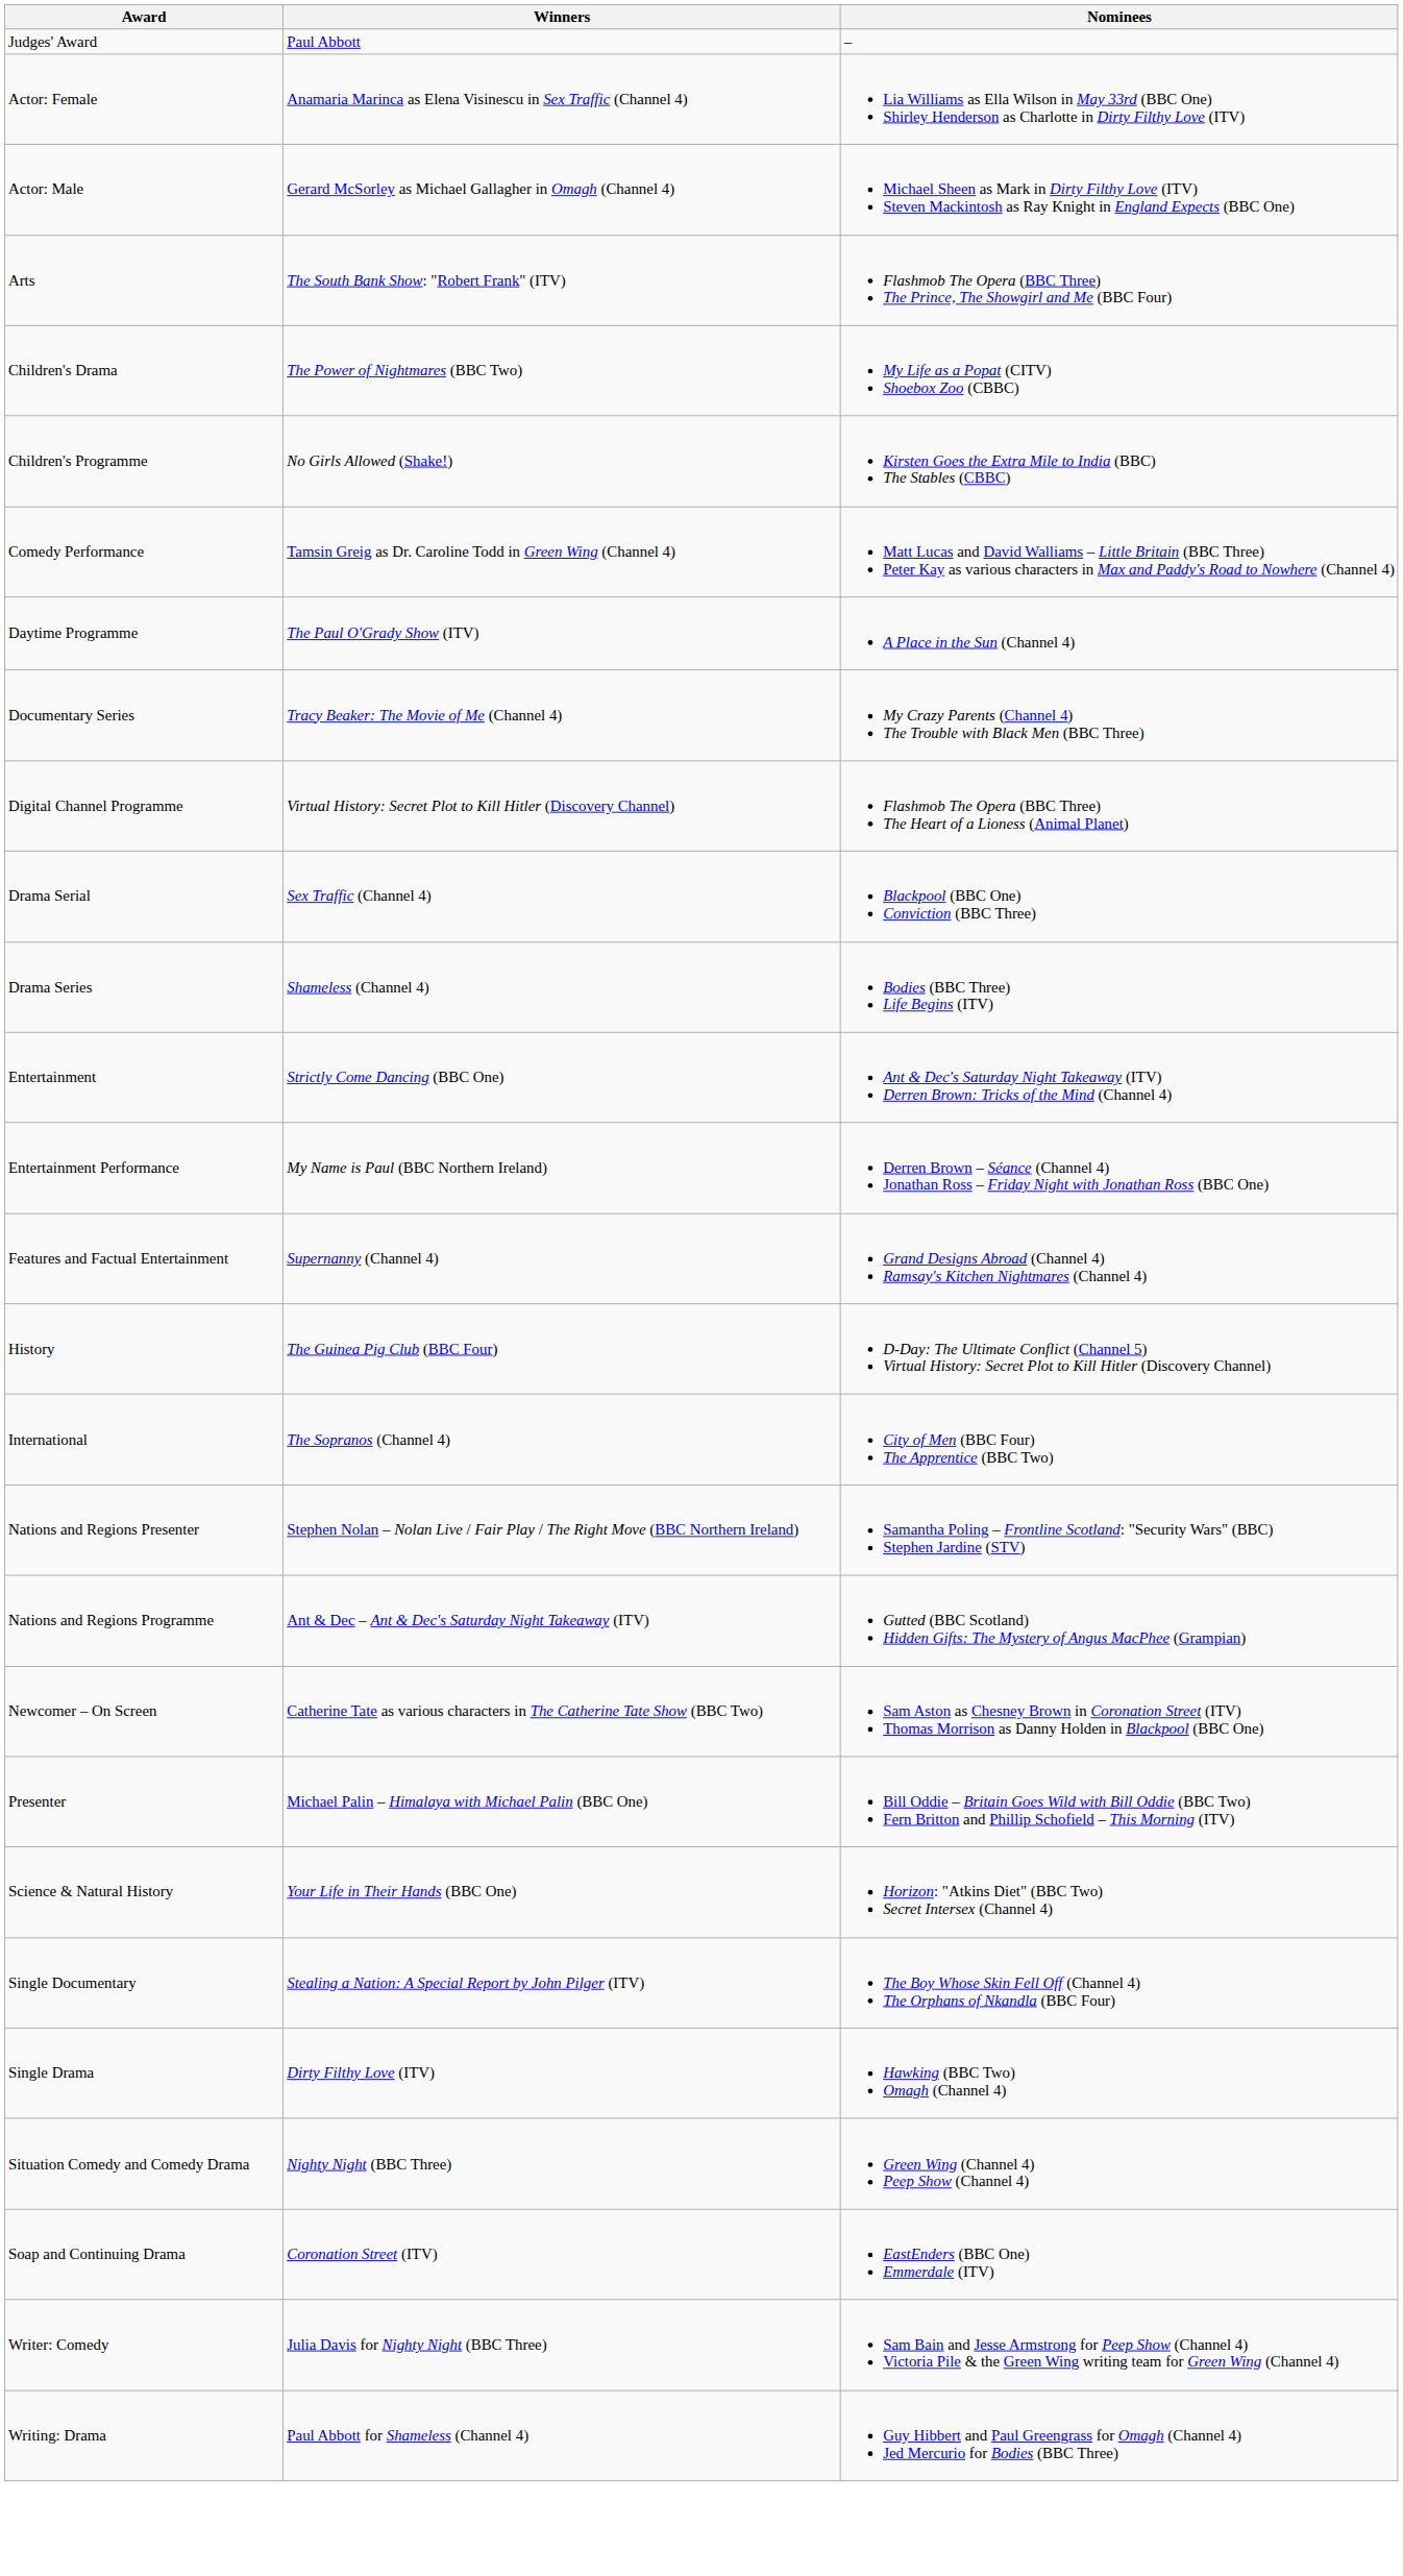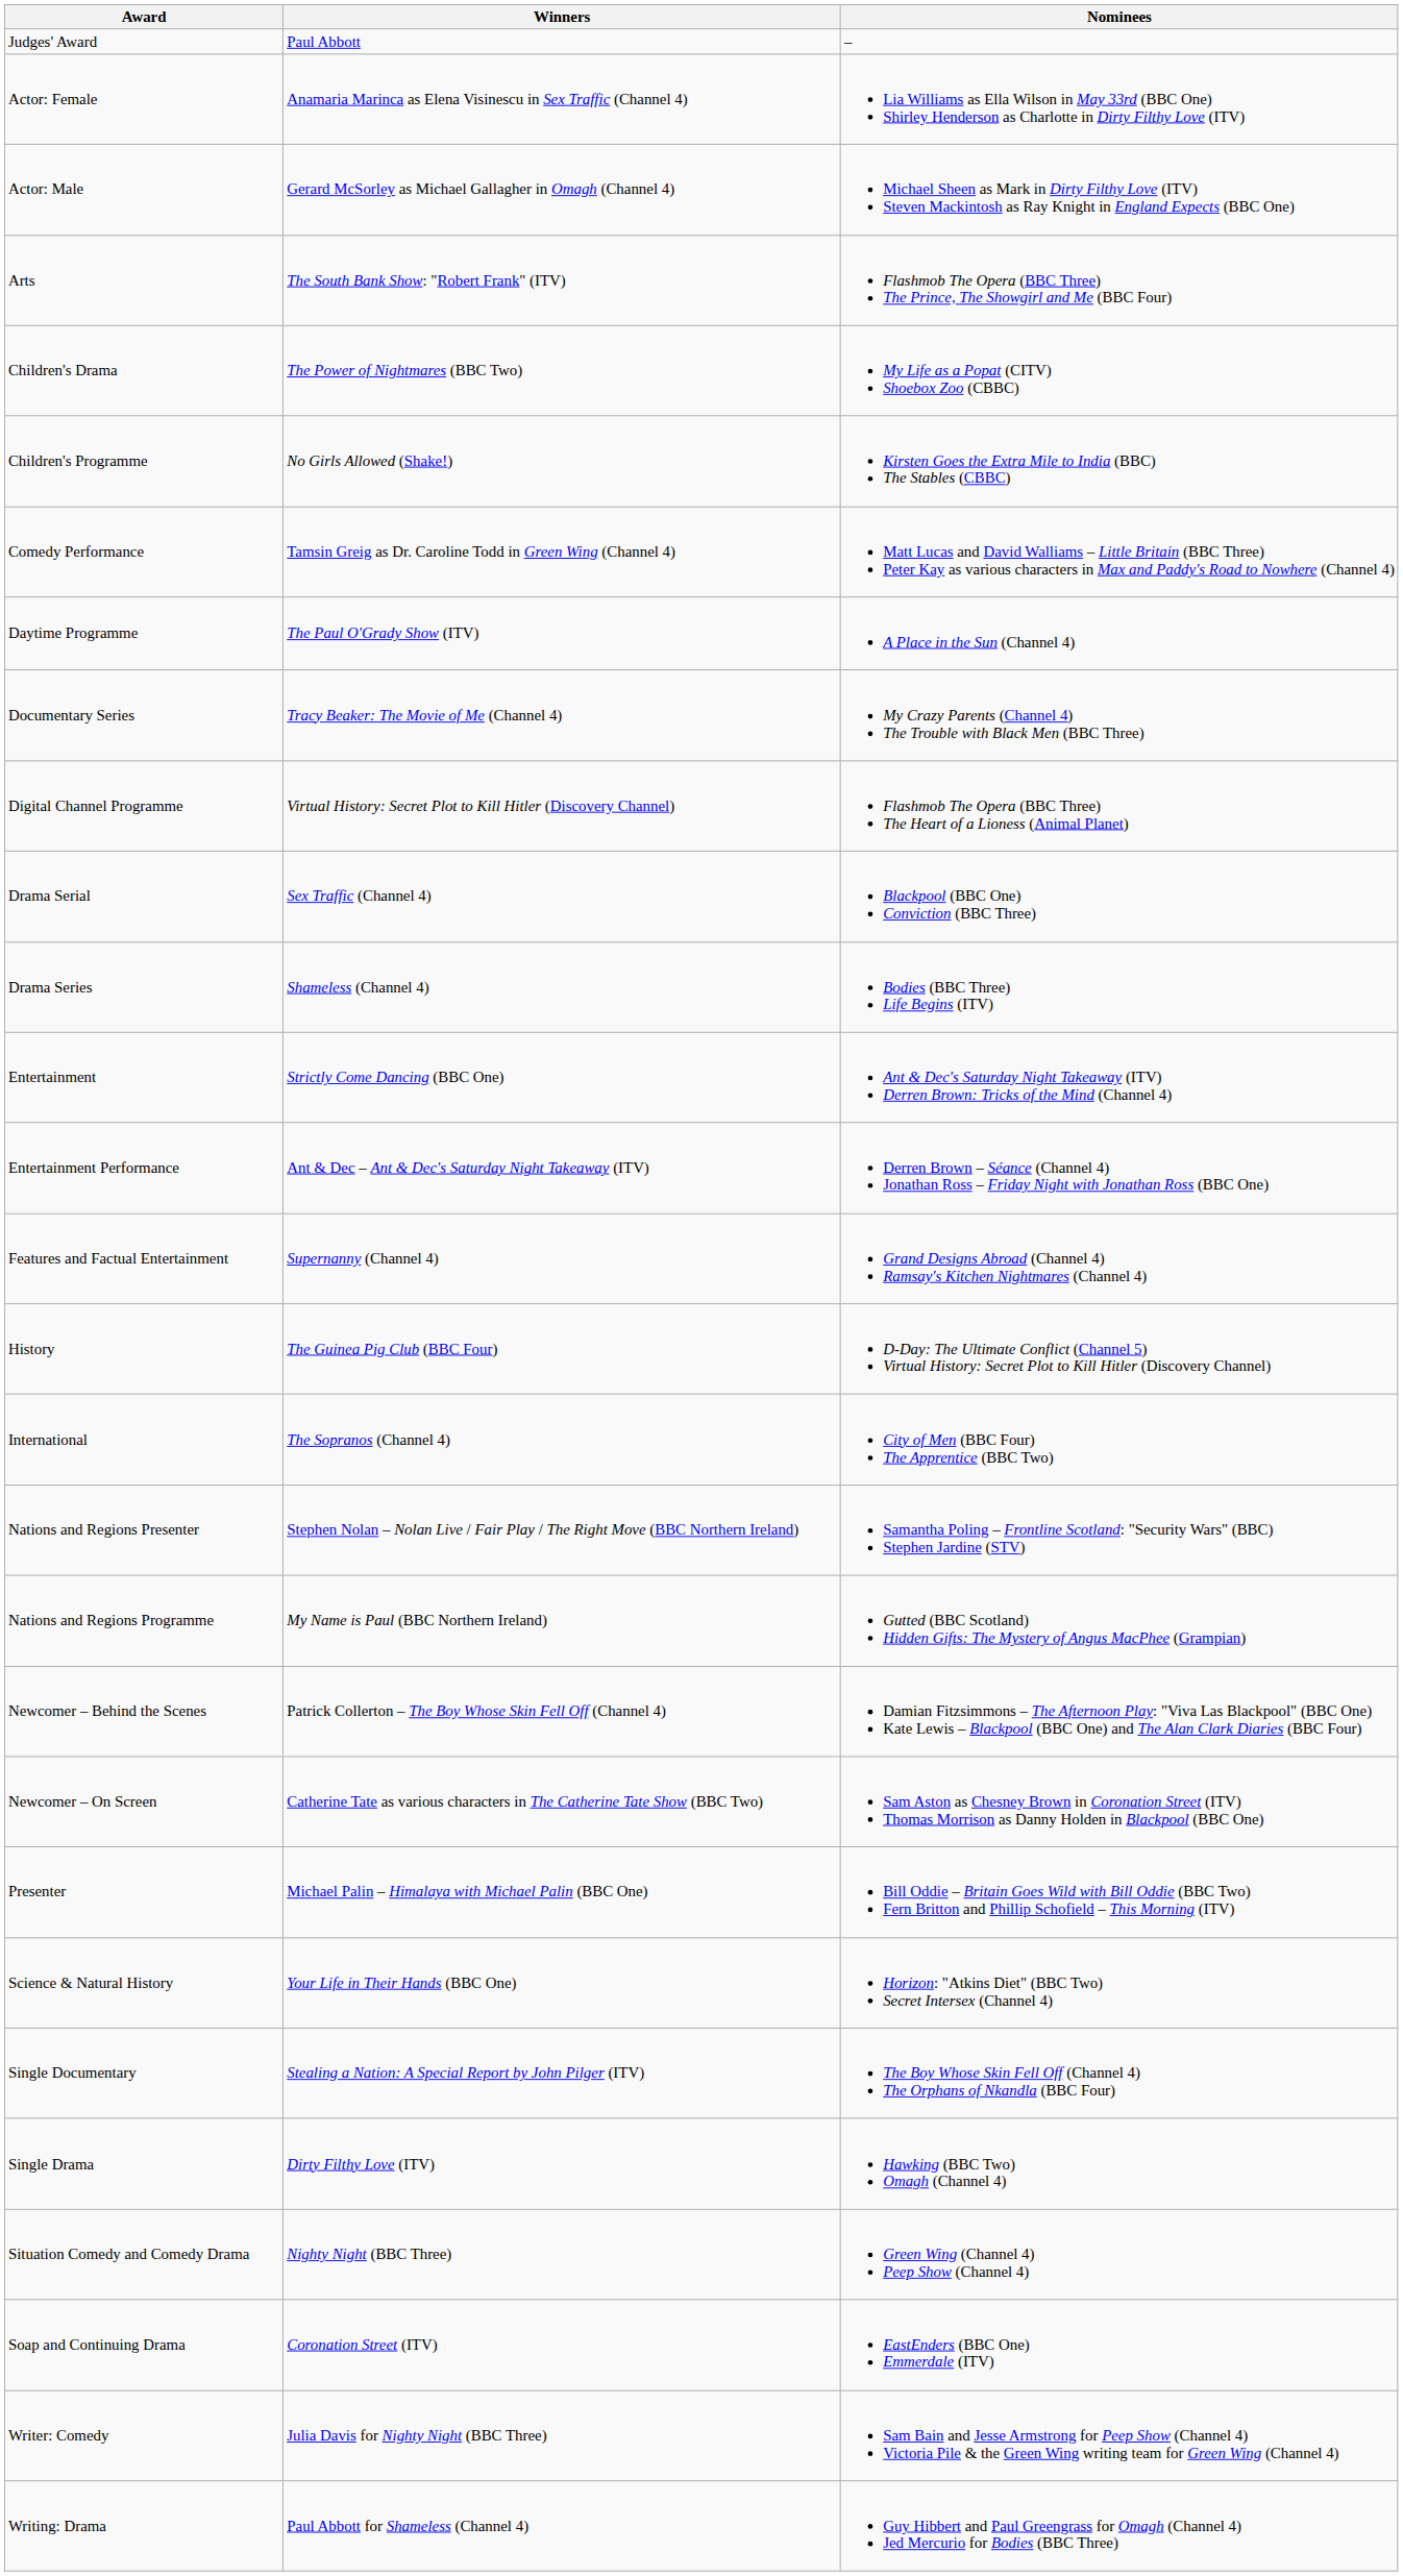Entertainment Performance | Winners: My Name is Paul (BBC Northern Ireland) -> Ant & Dec – Ant & Dec's Saturday Night Takeaway (ITV)
Nations and Regions Programme | Winners: Ant & Dec – Ant & Dec's Saturday Night Takeaway (ITV) -> My Name is Paul (BBC Northern Ireland)
+ row: Newcomer – Behind the Scenes | Patrick Collerton – The Boy Whose Skin Fell Off (Channel 4) | Damian Fitzsimmons – The Afternoon Play: "Viva Las Blackpool" (BBC One) Kate Lewis – Blackpool (BBC One) and The Alan Clark Diaries (BBC Four)
